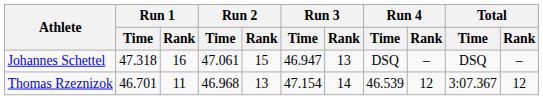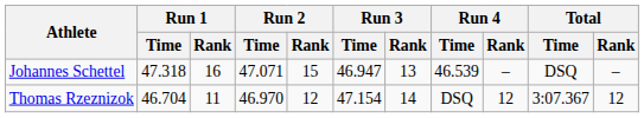Johannes Schettel | Run 2 / Time: 47.061 -> 47.071
Johannes Schettel | Run 4 / Time: DSQ -> 46.539
Thomas Rzeznizok | Run 1 / Time: 46.701 -> 46.704
Thomas Rzeznizok | Run 2 / Time: 46.968 -> 46.970
Thomas Rzeznizok | Run 2 / Rank: 13 -> 12
Thomas Rzeznizok | Run 4 / Time: 46.539 -> DSQ
